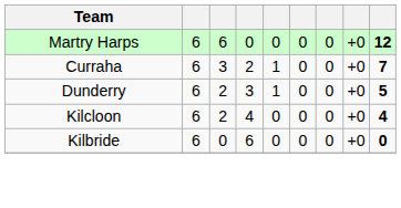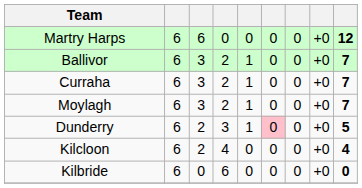+ row: Ballivor | 6 | 3 | 2 | 1 | 0 | 0 | +0 | 7
+ row: Moylagh | 6 | 3 | 2 | 1 | 0 | 0 | +0 | 7
Dunderry | column 6: no background -> pink background
